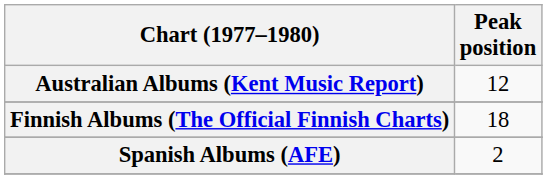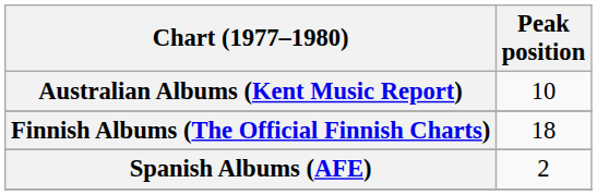Australian Albums (Kent Music Report) | Peak position: 12 -> 10
